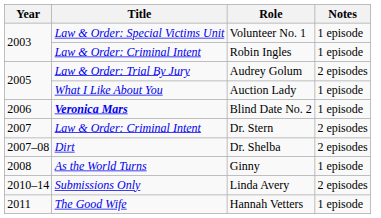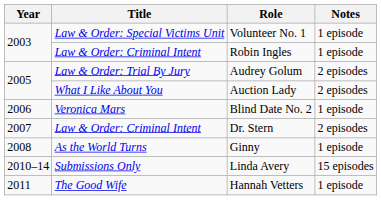Auction Lady | Notes: 1 episode -> 2 episodes
Blind Date No. 2 | Title: bold -> normal
- row: 2007–08 | Dirt | Dr. Shelba | 2 episodes
Linda Avery | Notes: 2 episodes -> 15 episodes
